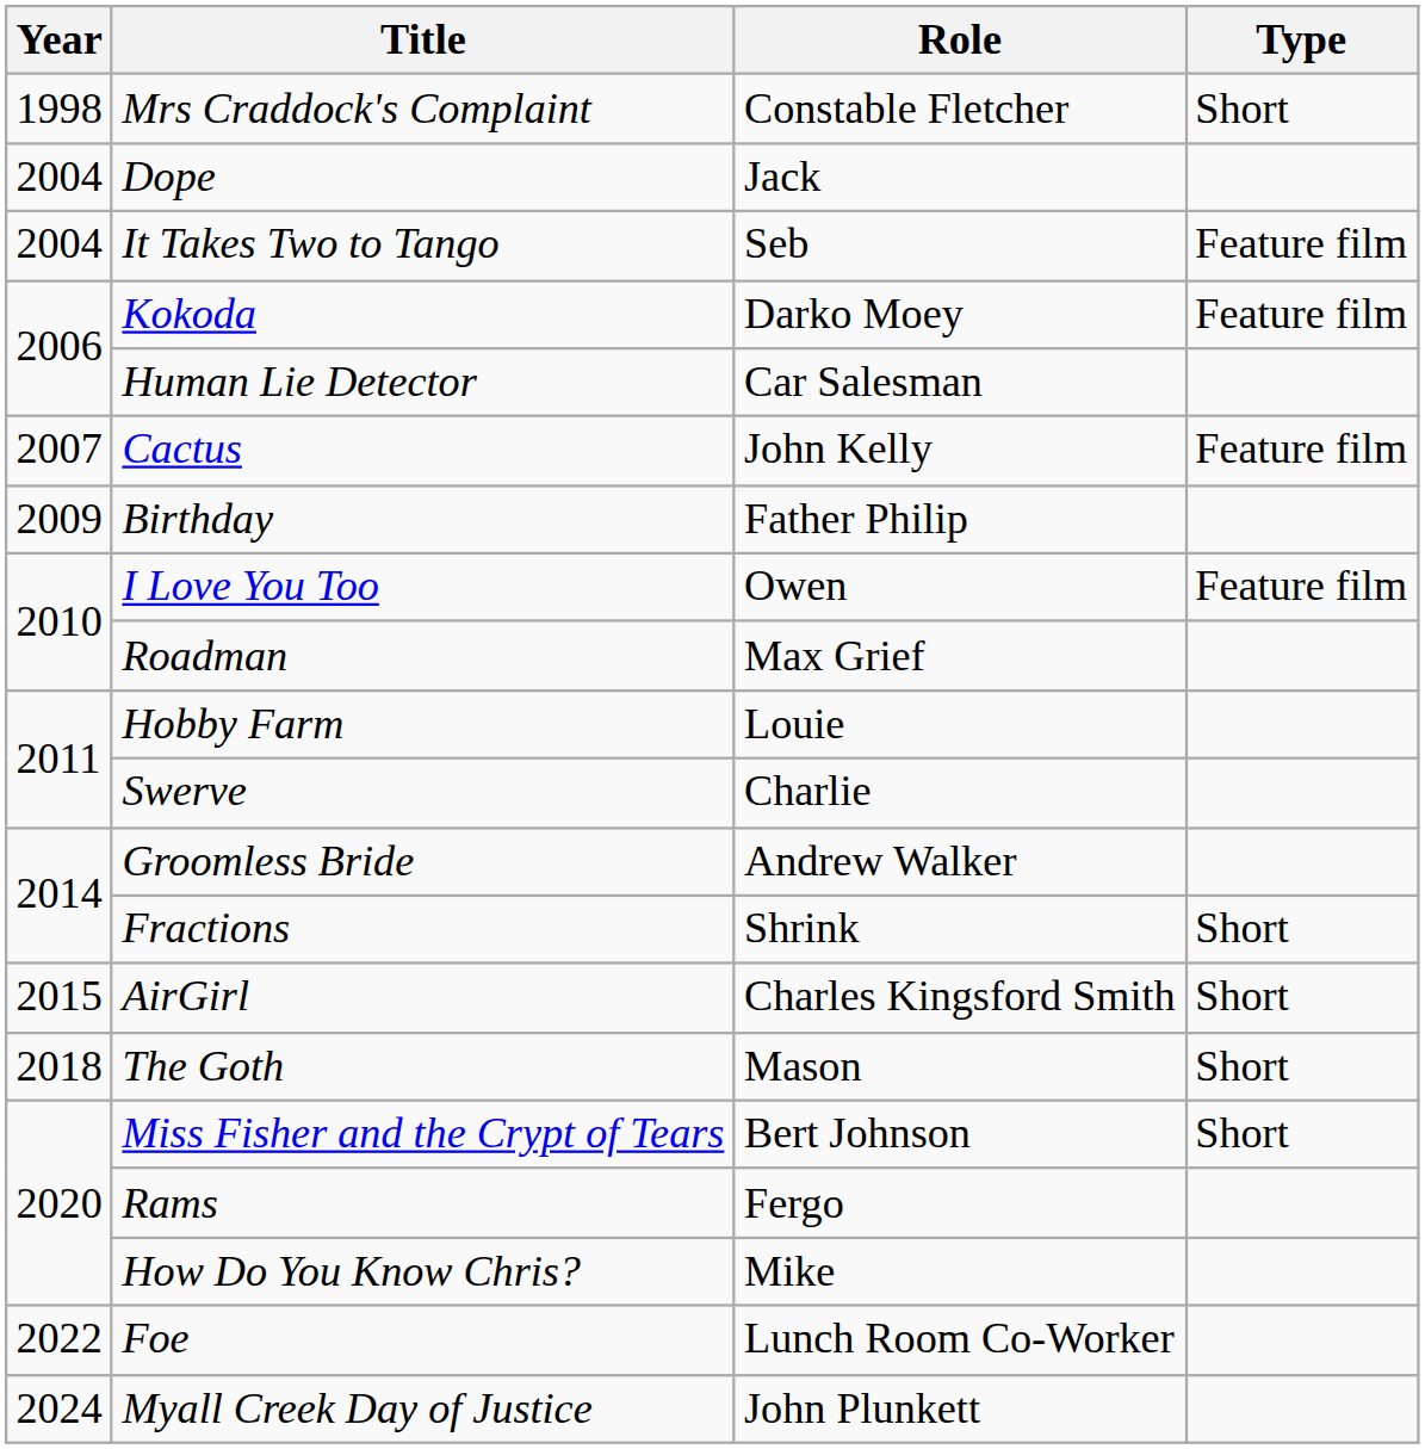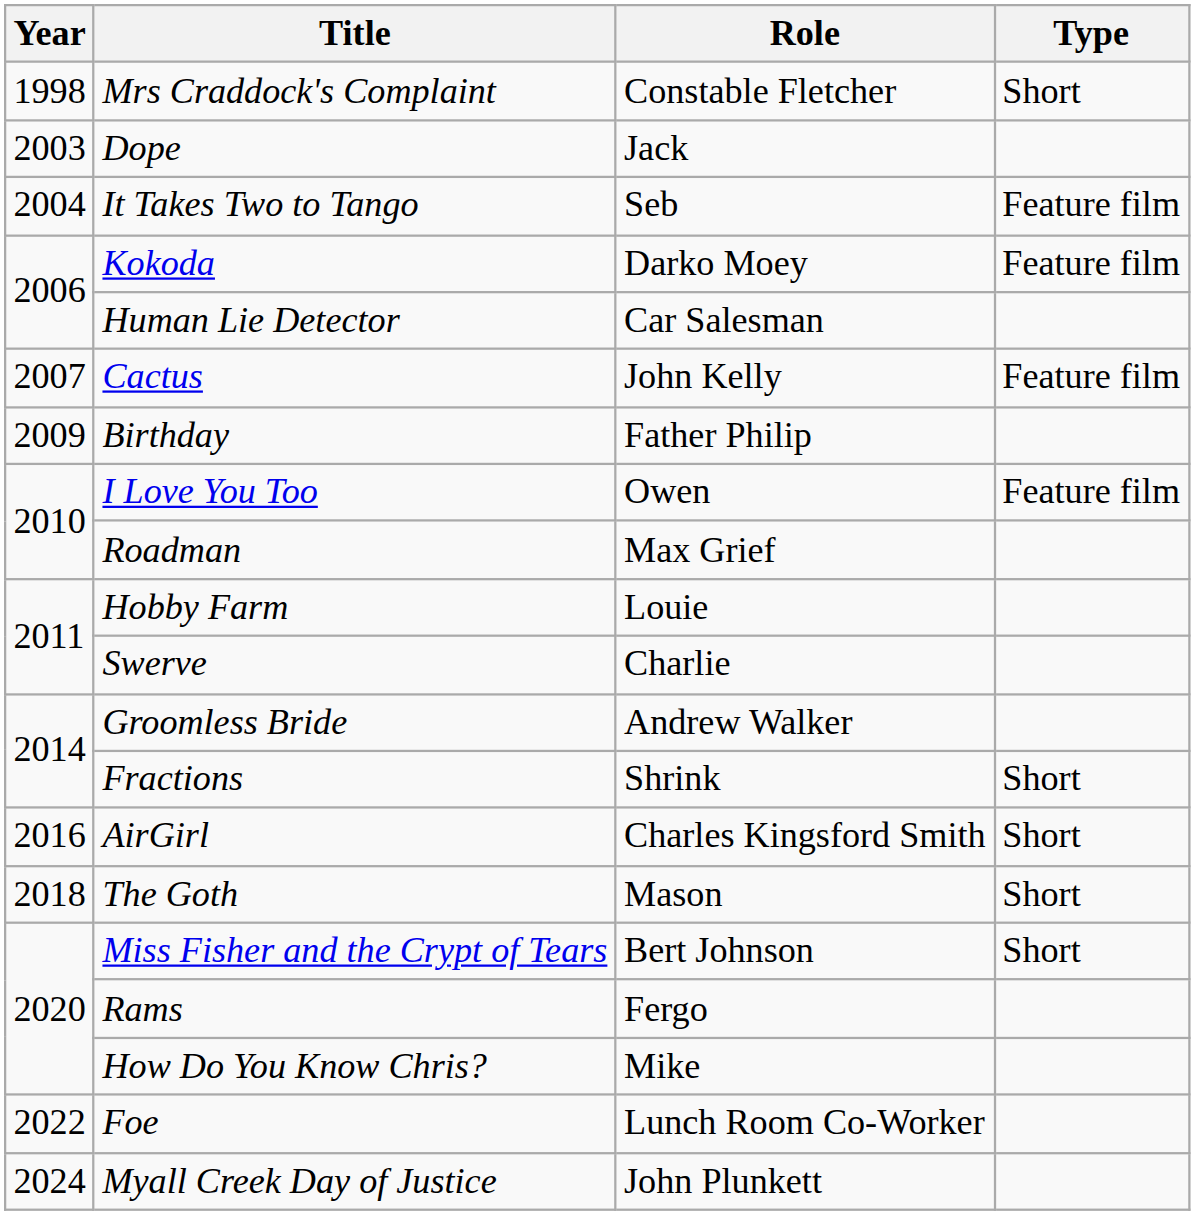Dope | Year: 2004 -> 2003
AirGirl | Year: 2015 -> 2016
